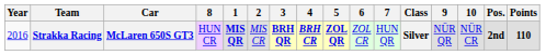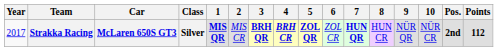columns swapped: Class <-> 8
Strakka Racing | Year: 2016 -> 2017
Strakka Racing | 7: normal -> bold
Strakka Racing | Points: 110 -> 112
